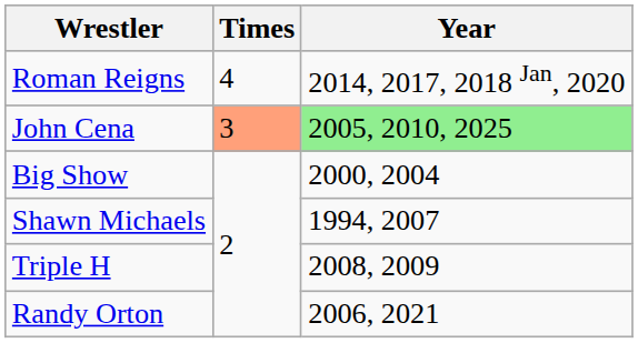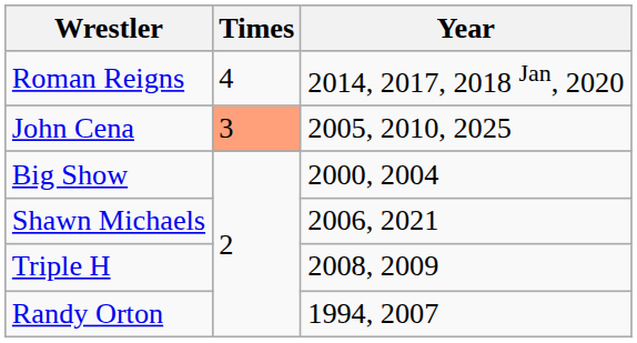John Cena | Year: lightgreen background -> no background
Shawn Michaels | Year: 1994, 2007 -> 2006, 2021
Randy Orton | Year: 2006, 2021 -> 1994, 2007
